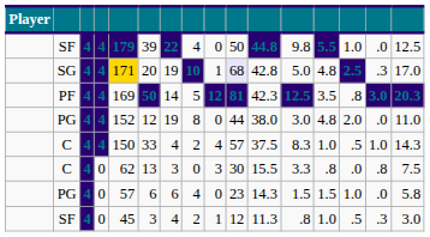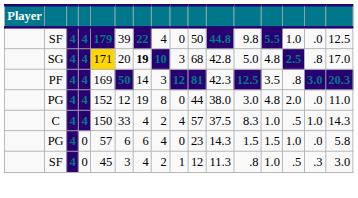SG | column 7: normal -> bold
SG | column 9: 1 -> 3
SG | column 10: lavender background -> no background
SG | column 15: .3 -> .8
PF | column 8: 5 -> 3
- row: C | 4 | 0 | 62 | 13 | 3 | 0 | 3 | 30 | 15.5 | 3.3 | .8 | .0 | .8 | 7.5
